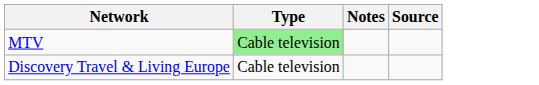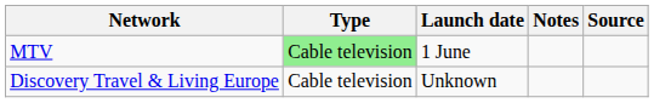+ column: Launch date | 1 June | Unknown
